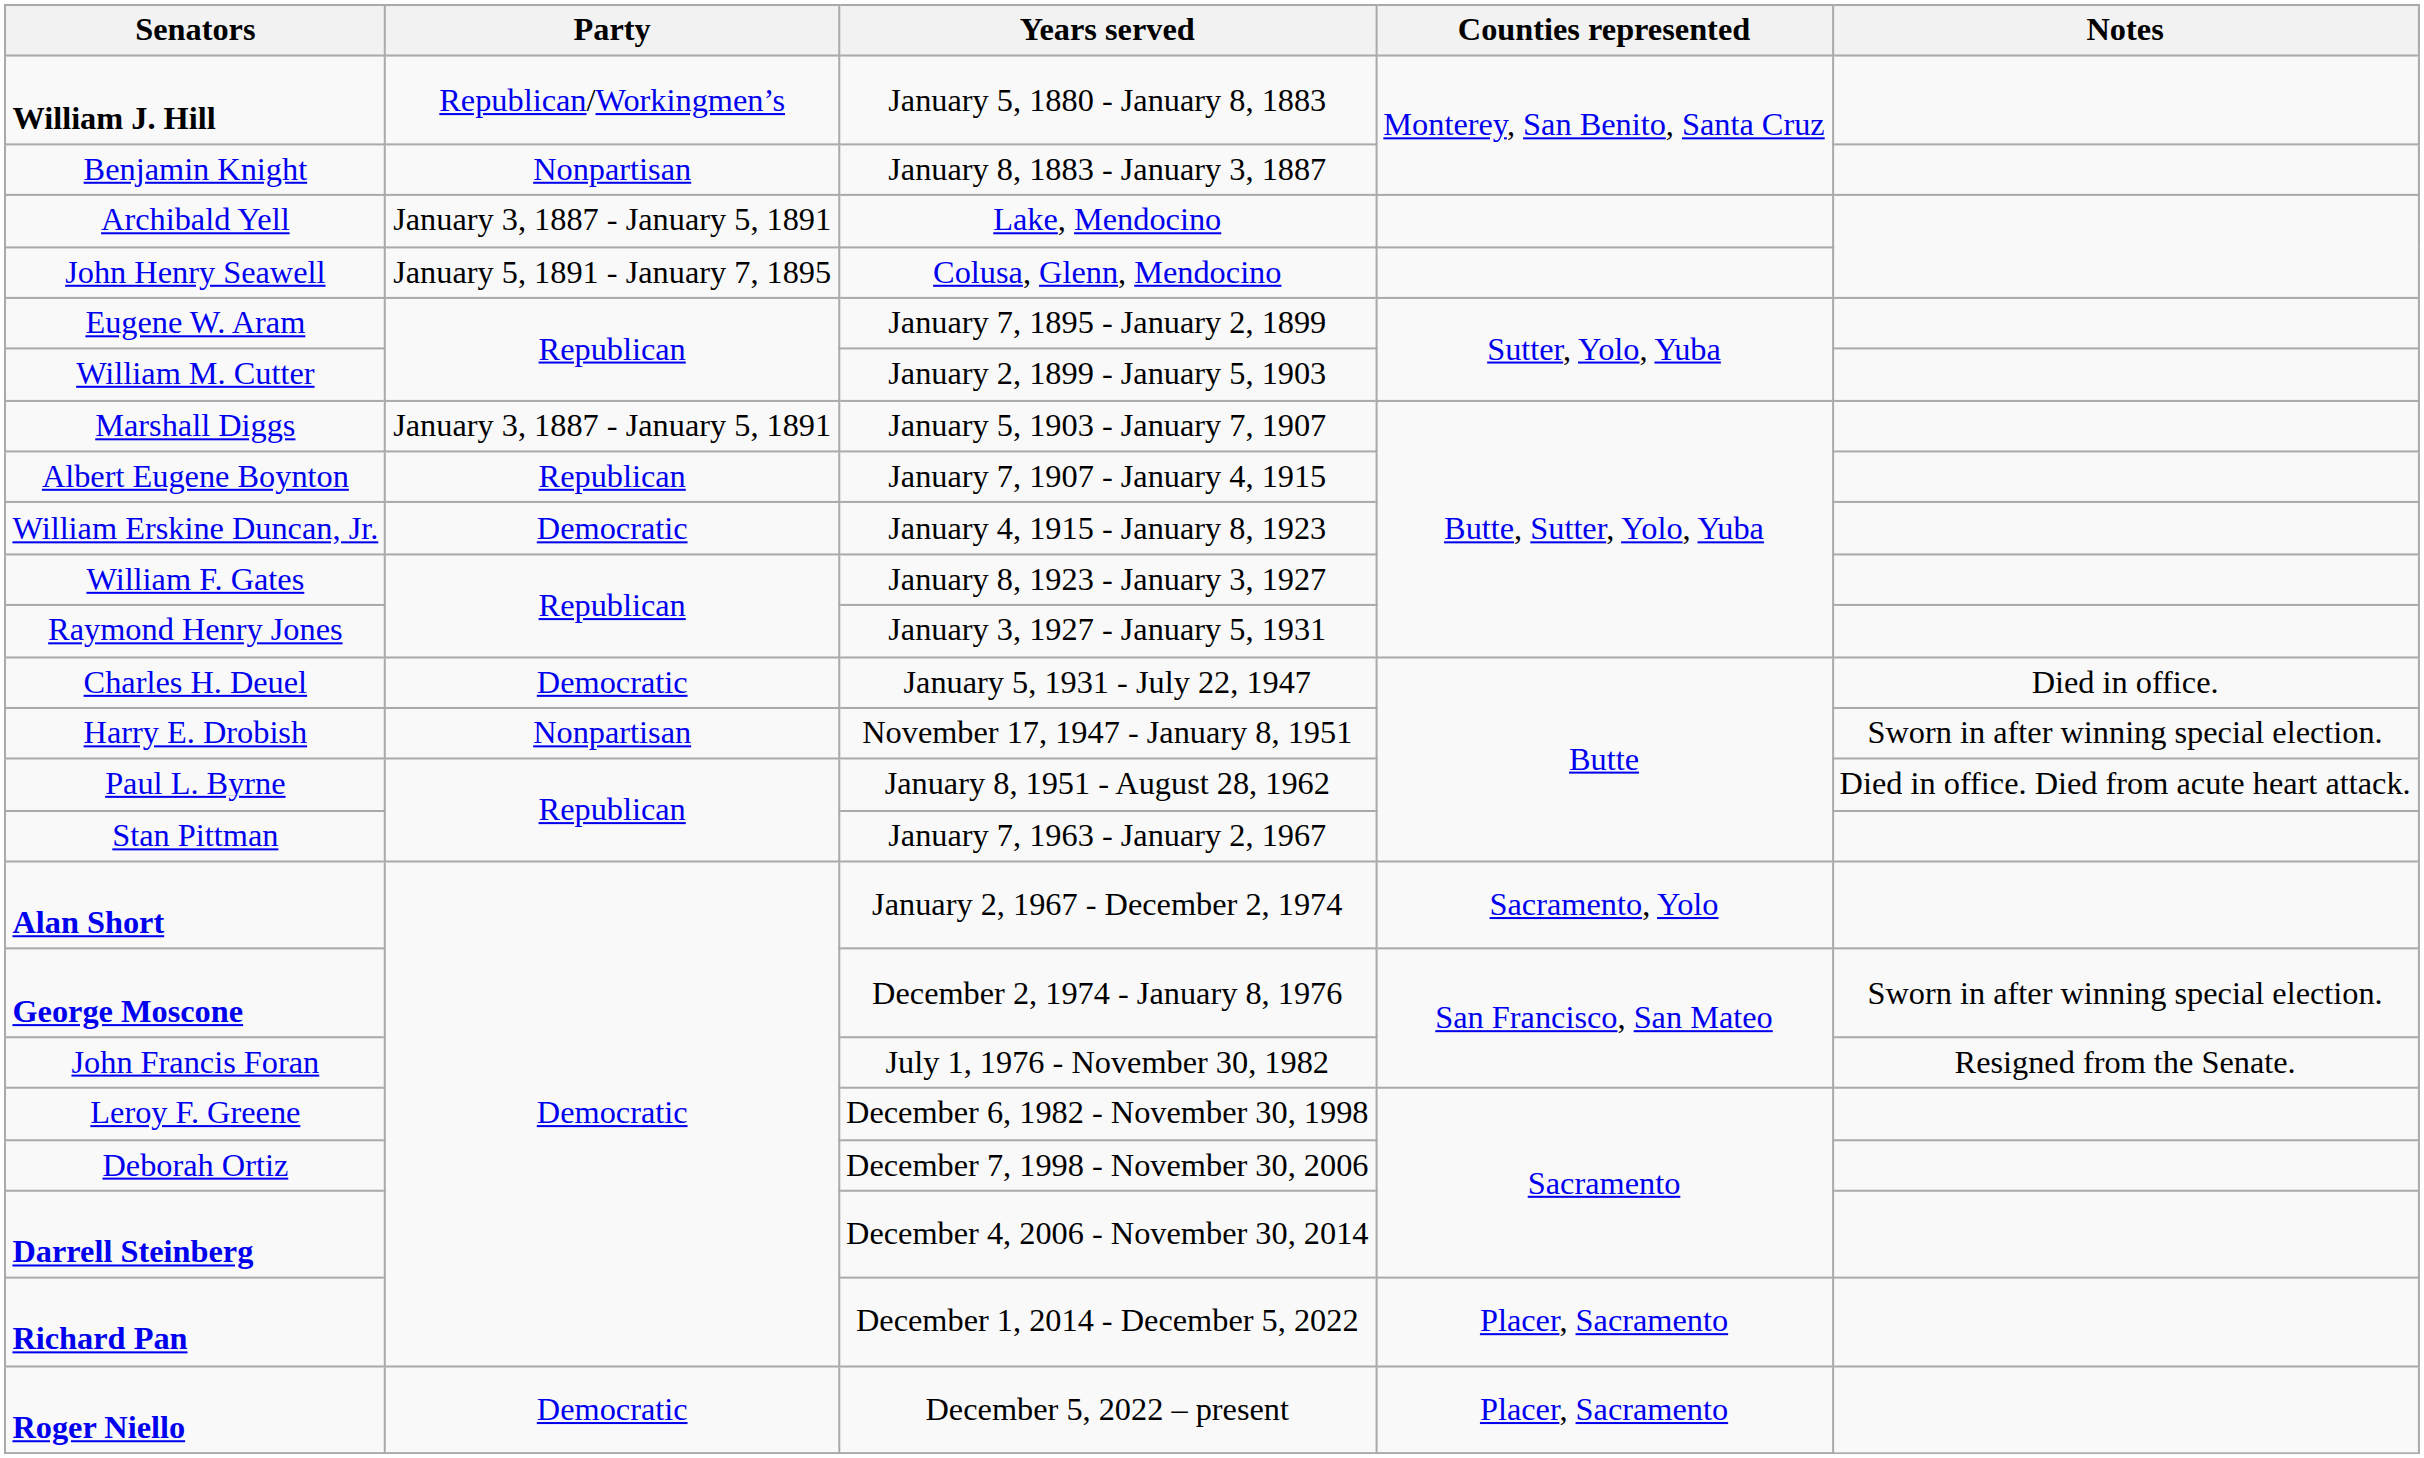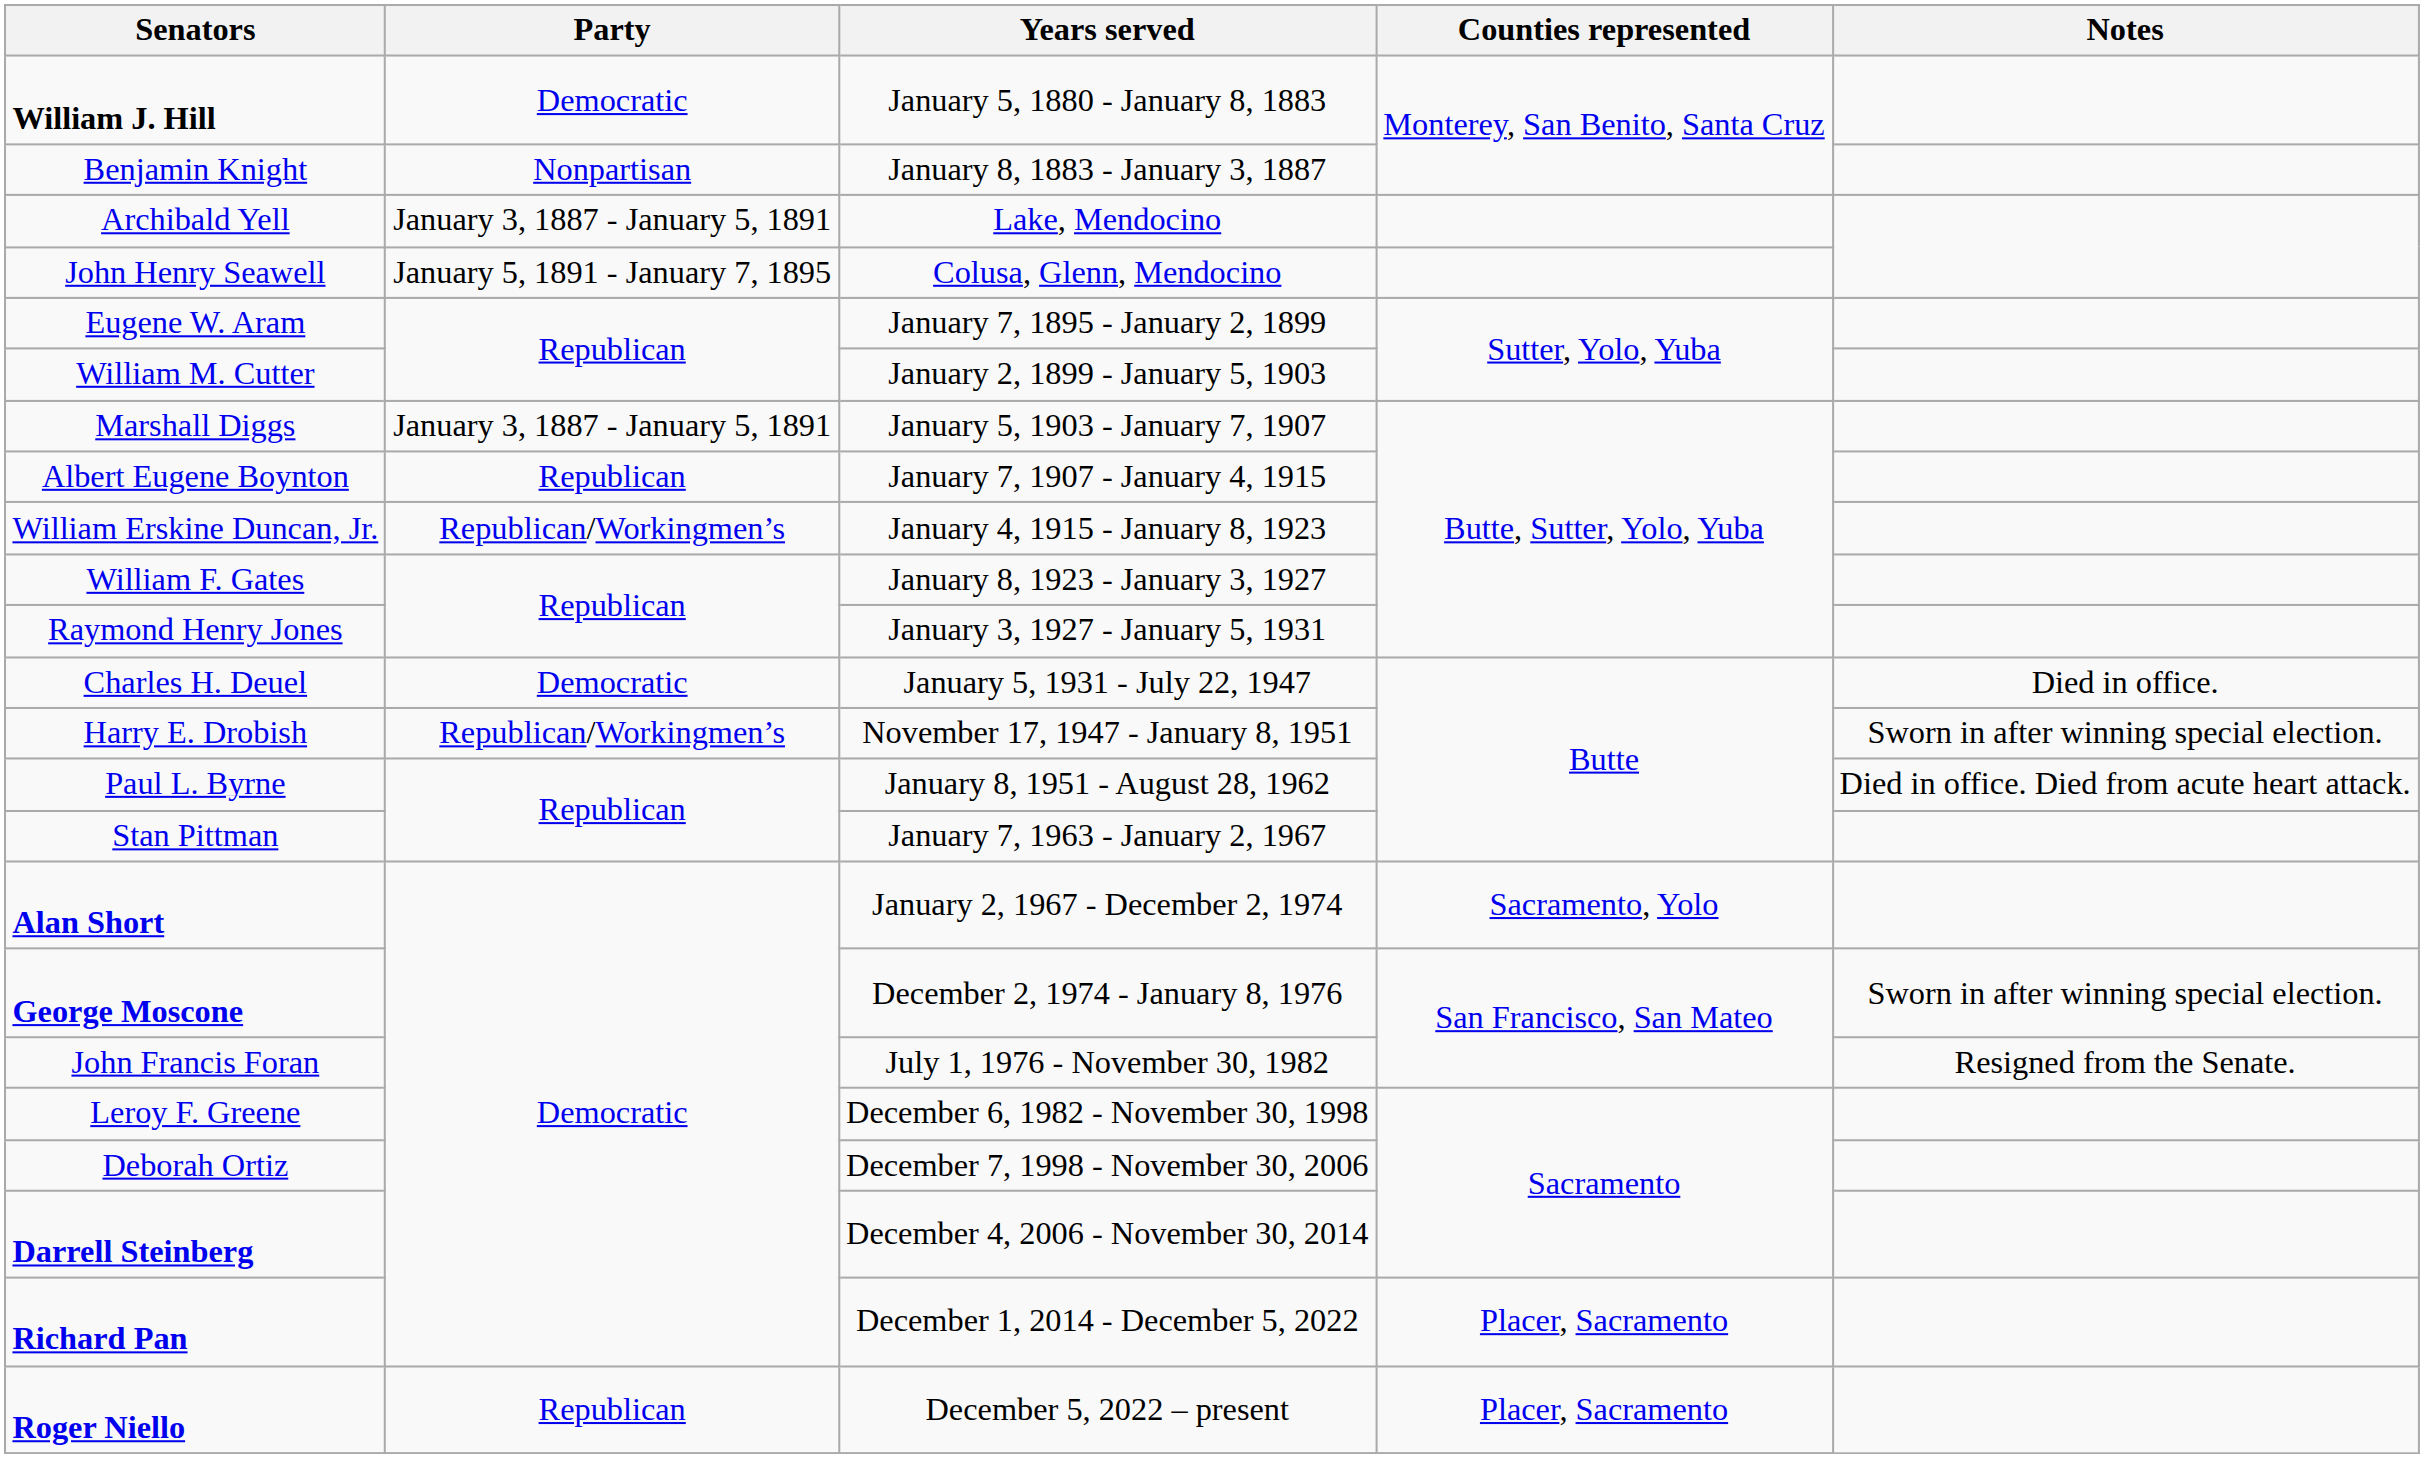William J. Hill | Party: Republican/Workingmen’s -> Democratic
William Erskine Duncan, Jr. | Party: Democratic -> Republican/Workingmen’s
Harry E. Drobish | Party: Nonpartisan -> Republican/Workingmen’s
Roger Niello | Party: Democratic -> Republican
